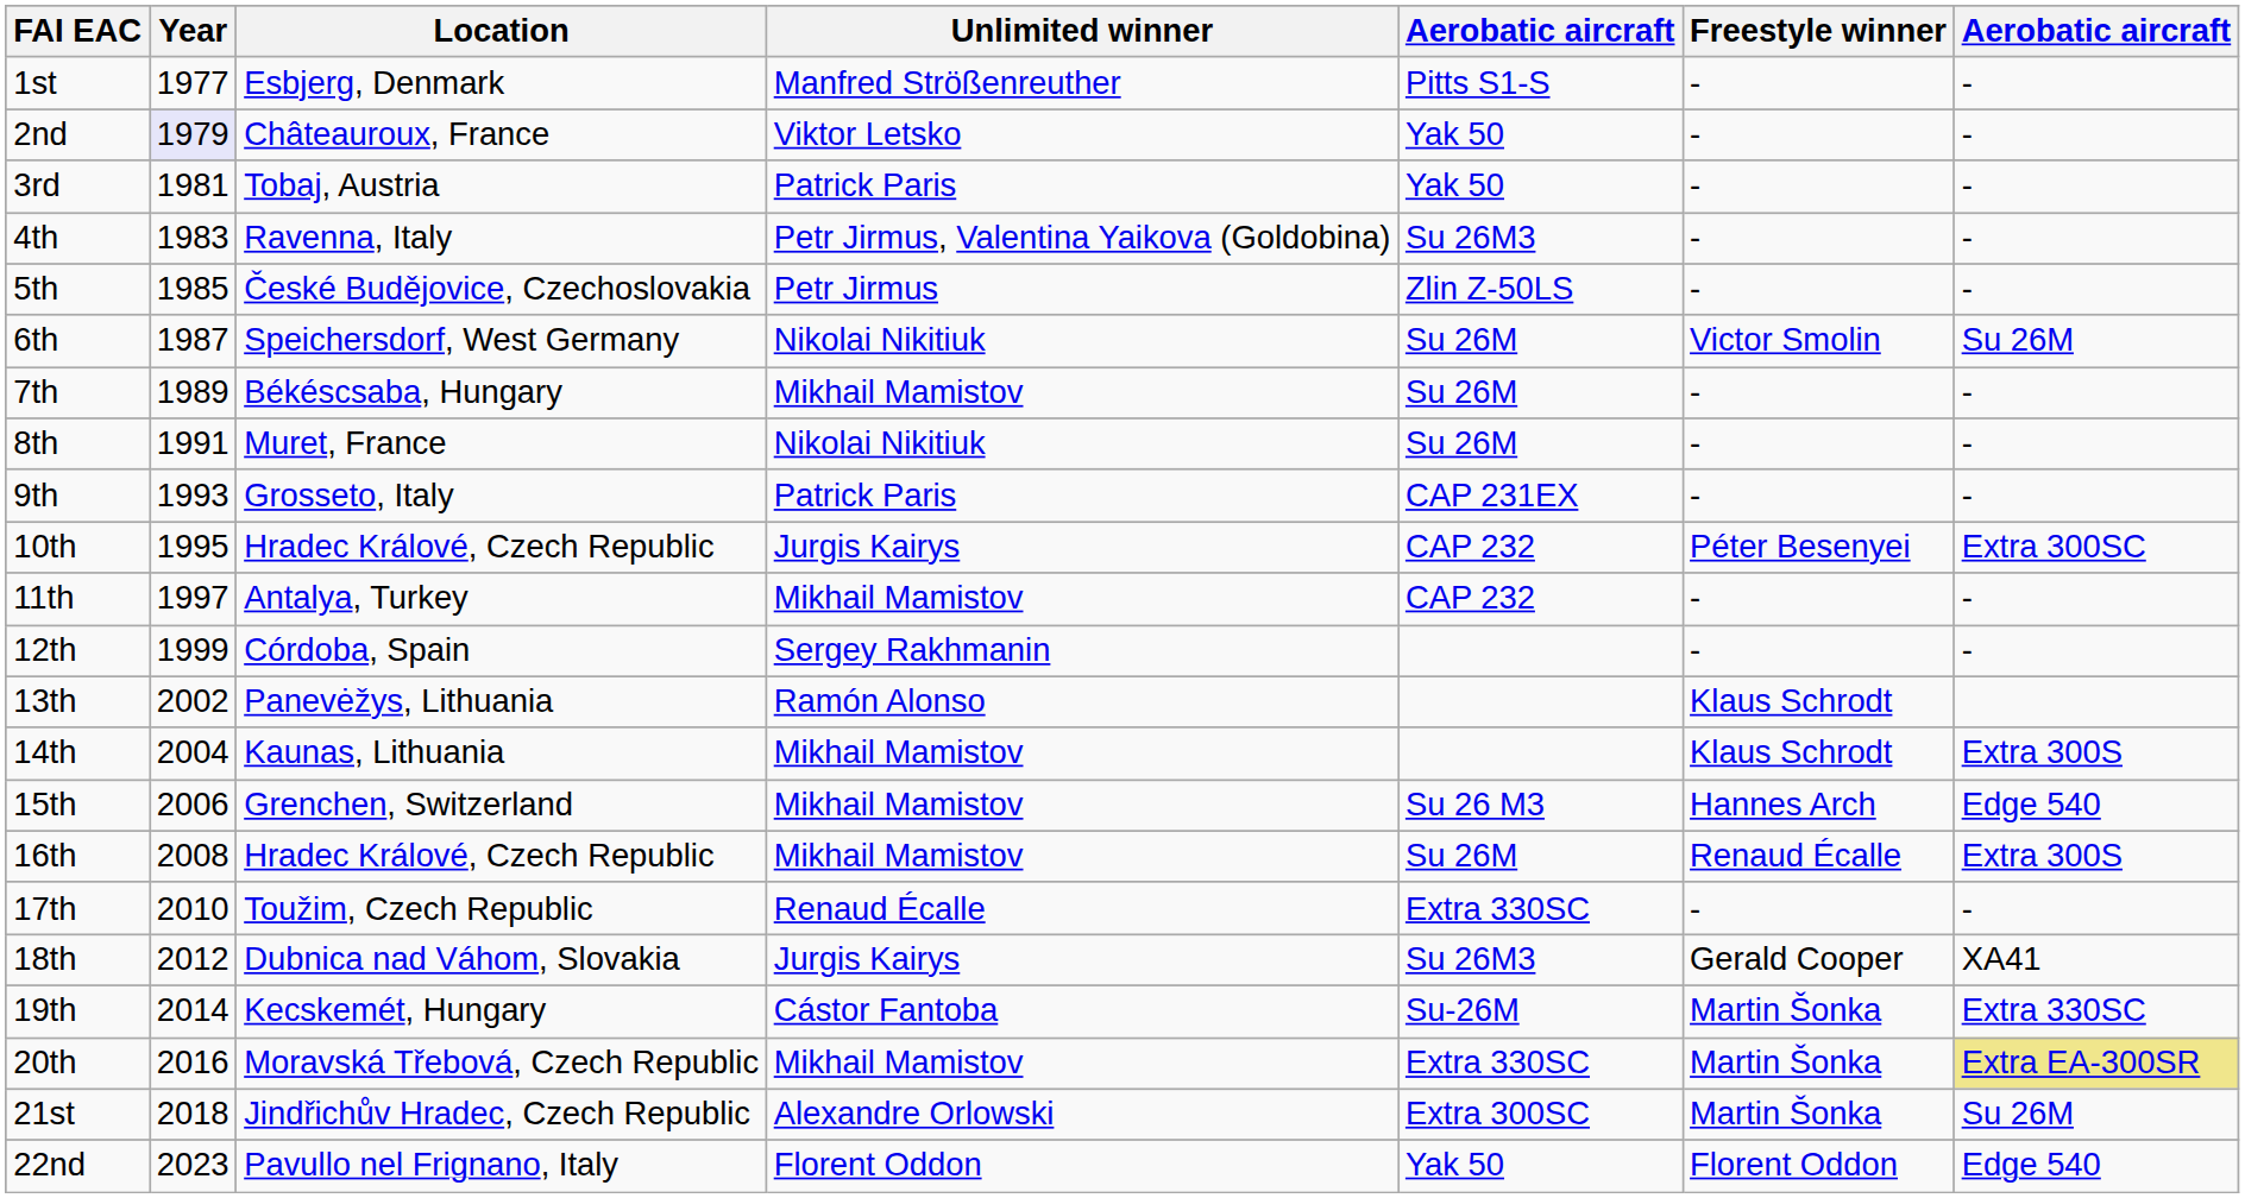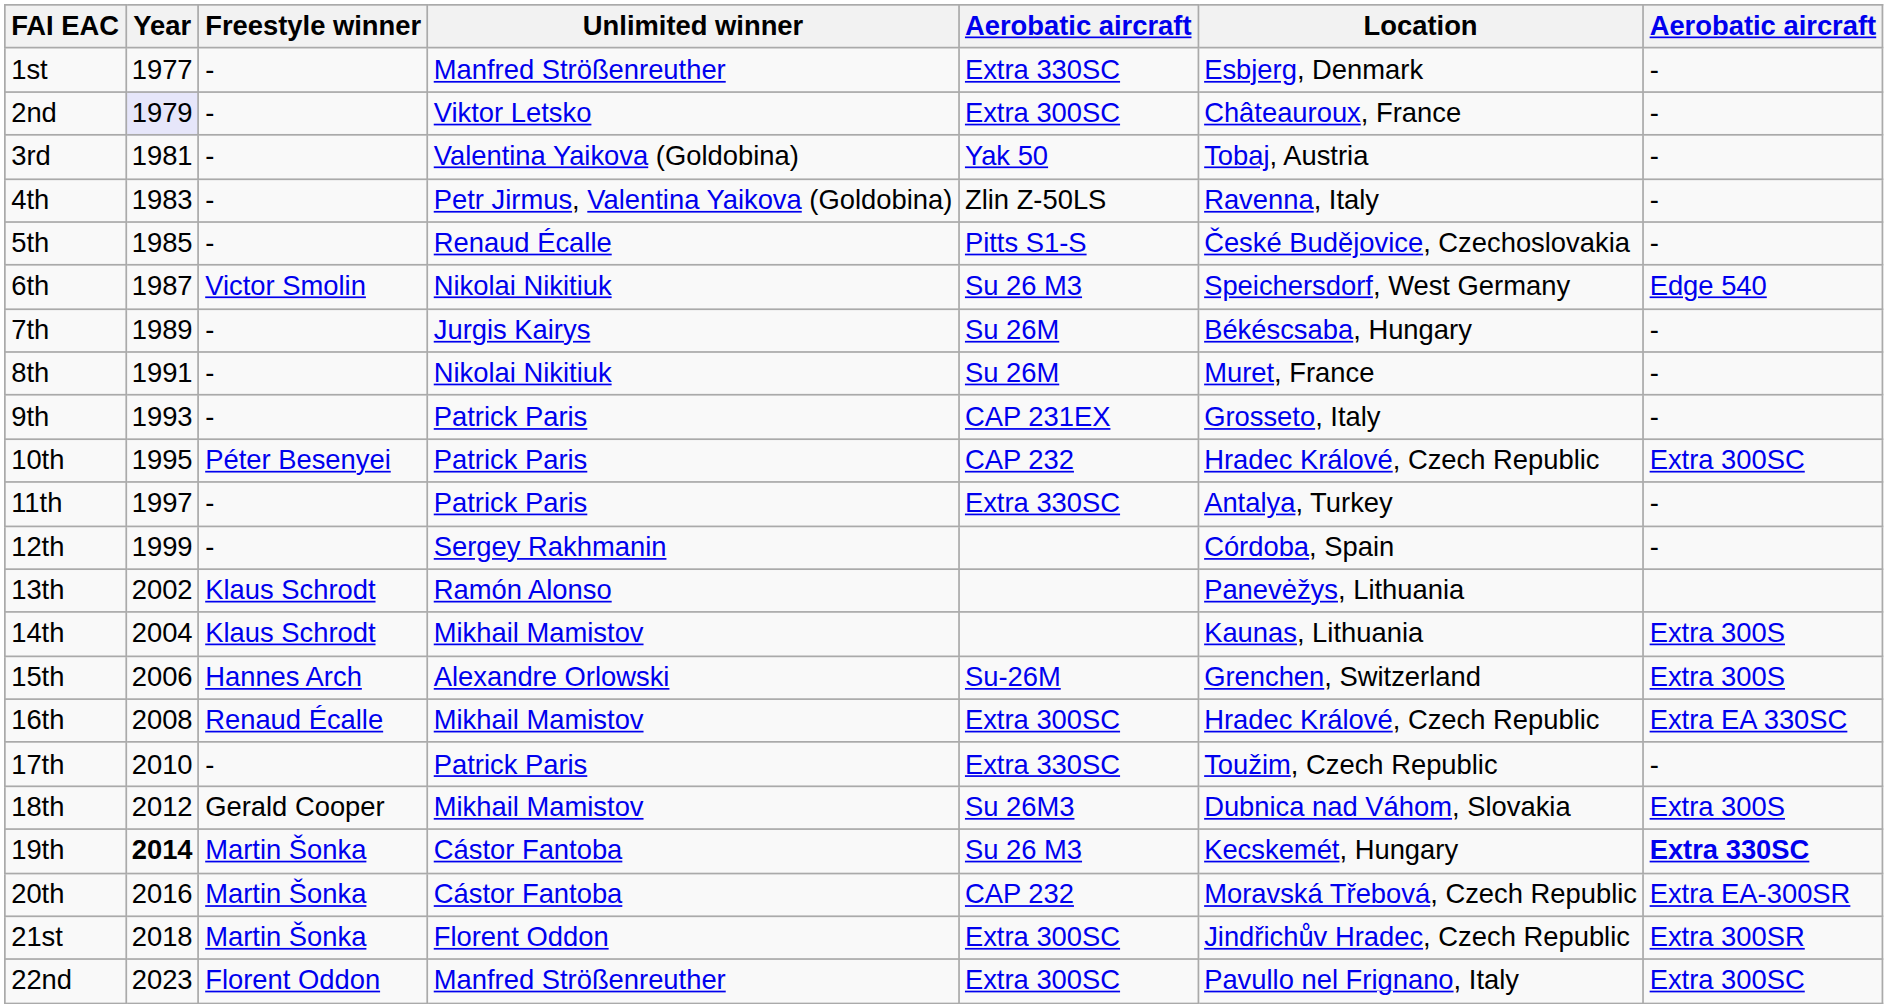columns swapped: Location <-> Freestyle winner
1st | column 5: Pitts S1-S -> Extra 330SC
2nd | column 5: Yak 50 -> Extra 300SC
3rd | Unlimited winner: Patrick Paris -> Valentina Yaikova (Goldobina)
4th | column 5: Su 26M3 -> Zlin Z-50LS
5th | Unlimited winner: Petr Jirmus -> Renaud Écalle
5th | column 5: Zlin Z-50LS -> Pitts S1-S
6th | column 5: Su 26M -> Su 26 M3
6th | column 7: Su 26M -> Edge 540
7th | Unlimited winner: Mikhail Mamistov -> Jurgis Kairys
10th | Unlimited winner: Jurgis Kairys -> Patrick Paris
11th | Unlimited winner: Mikhail Mamistov -> Patrick Paris
11th | column 5: CAP 232 -> Extra 330SC
15th | Unlimited winner: Mikhail Mamistov -> Alexandre Orlowski
15th | column 5: Su 26 M3 -> Su-26M
15th | column 7: Edge 540 -> Extra 300S
16th | column 5: Su 26M -> Extra 300SC
16th | column 7: Extra 300S -> Extra EA 330SC
17th | Unlimited winner: Renaud Écalle -> Patrick Paris
18th | Unlimited winner: Jurgis Kairys -> Mikhail Mamistov
18th | column 7: XA41 -> Extra 300S
19th | Year: normal -> bold
19th | column 5: Su-26M -> Su 26 M3
19th | column 7: normal -> bold
20th | Unlimited winner: Mikhail Mamistov -> Cástor Fantoba
20th | column 5: Extra 330SC -> CAP 232
20th | column 7: khaki background -> no background
21st | Unlimited winner: Alexandre Orlowski -> Florent Oddon
21st | column 7: Su 26M -> Extra 300SR
22nd | Unlimited winner: Florent Oddon -> Manfred Strößenreuther
22nd | column 5: Yak 50 -> Extra 300SC
22nd | column 7: Edge 540 -> Extra 300SC
